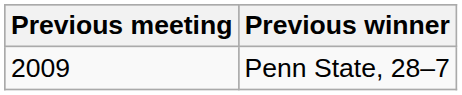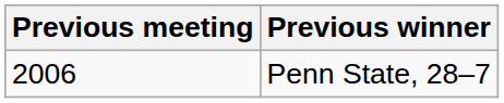Penn State, 28–7 | Previous meeting: 2009 -> 2006
